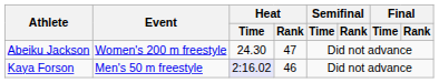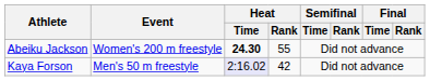Abeiku Jackson | Heat / Time: normal -> bold
Abeiku Jackson | Heat / Rank: 47 -> 55
Kaya Forson | Heat / Rank: 46 -> 42
